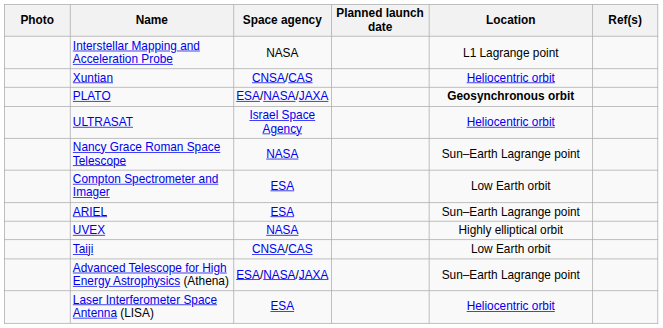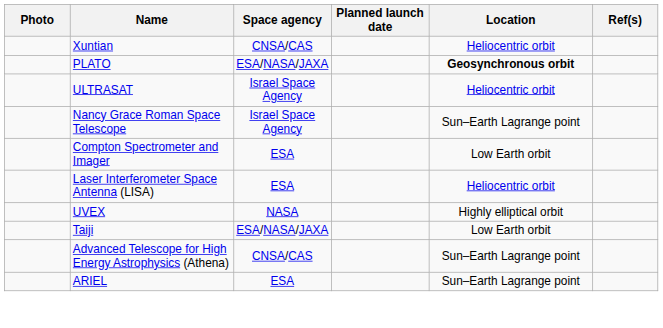- row: Interstellar Mapping and Acceleration Probe | NASA | L1 Lagrange point
Nancy Grace Roman Space Telescope | Space agency: NASA -> Israel Space Agency
rows swapped: ARIEL <-> Laser Interferometer Space Antenna (LISA)
Taiji | Space agency: CNSA/CAS -> ESA/NASA/JAXA
Advanced Telescope for High Energy Astrophysics (Athena) | Space agency: ESA/NASA/JAXA -> CNSA/CAS
